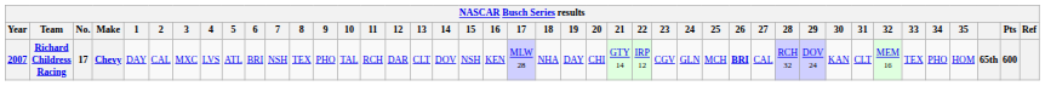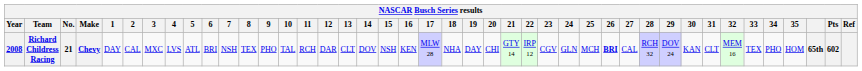Richard Childress Racing | Year: 2007 -> 2008
Richard Childress Racing | No.: 17 -> 21
Richard Childress Racing | Pts: 600 -> 602
